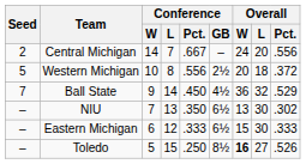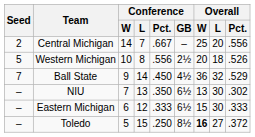Central Michigan | Overall / W: 24 -> 25
Western Michigan | Overall / Pct.: .372 -> .526
Toledo | Overall / Pct.: .526 -> .372
